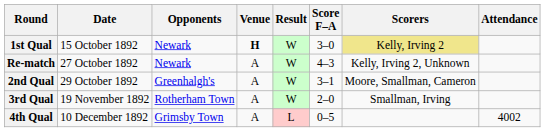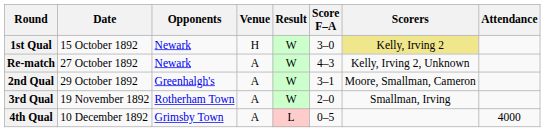1st Qual | Venue: bold -> normal
4th Qual | Attendance: 4002 -> 4000
